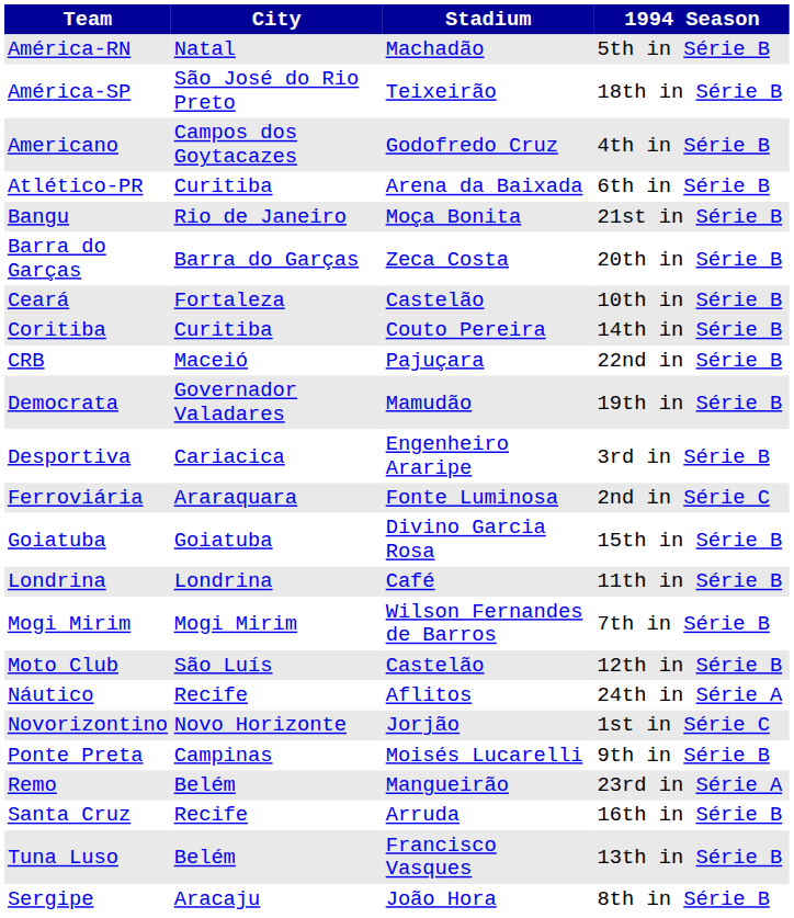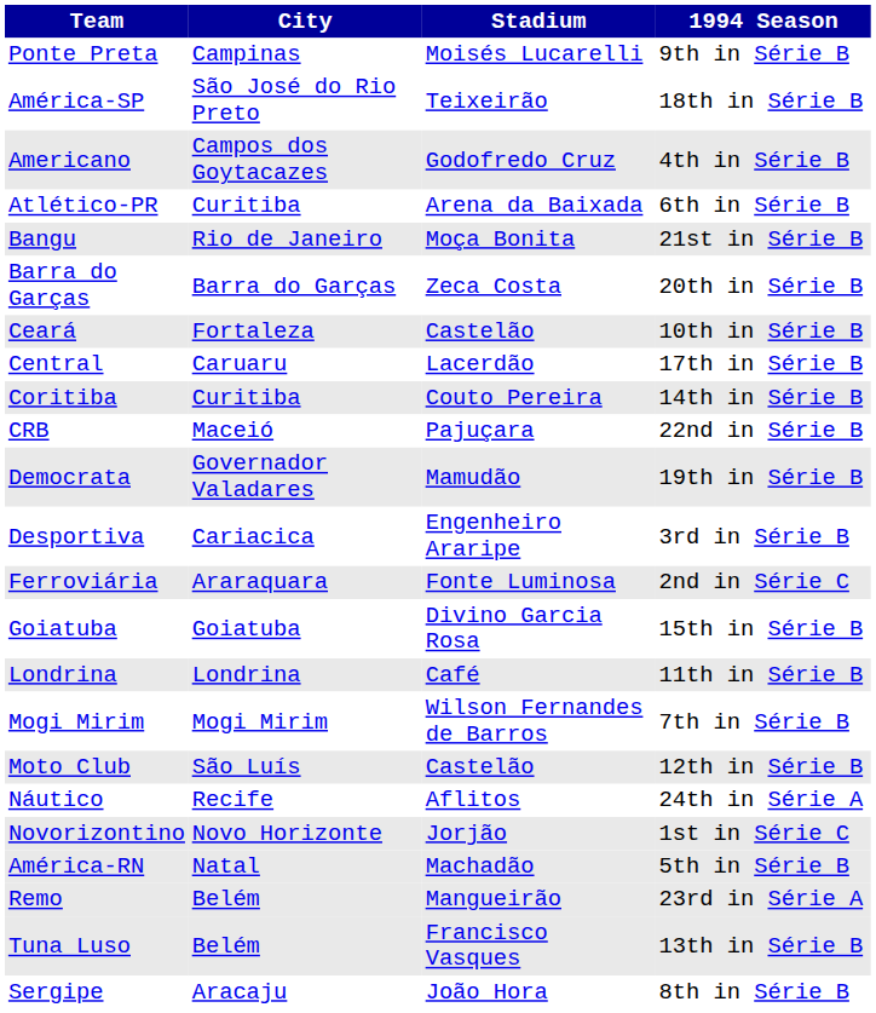rows swapped: América-RN <-> Ponte Preta
+ row: Central | Caruaru | Lacerdão | 17th in Série B
- row: Santa Cruz | Recife | Arruda | 16th in Série B
